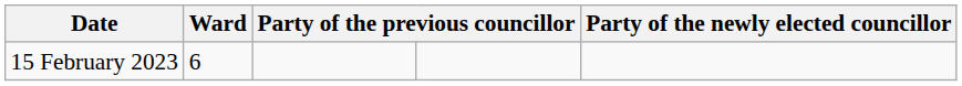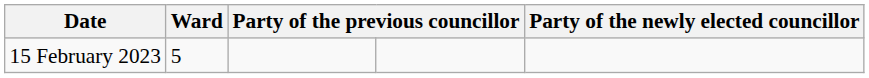15 February 2023 | Ward: 6 -> 5
